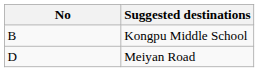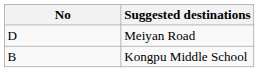rows swapped: Kongpu Middle School <-> Meiyan Road
